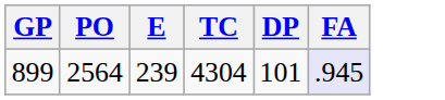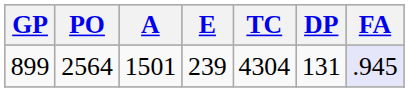+ column: A | 1501
899 | DP: 101 -> 131
